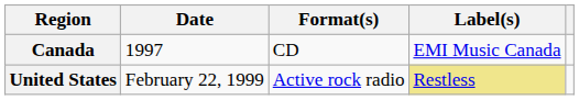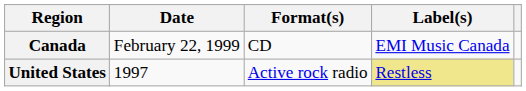Canada | Date: 1997 -> February 22, 1999
United States | Date: February 22, 1999 -> 1997
